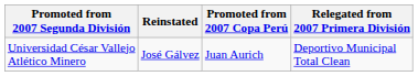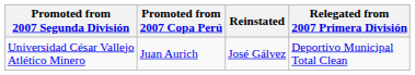columns swapped: Promoted from 2007 Copa Perú <-> Reinstated
